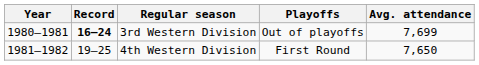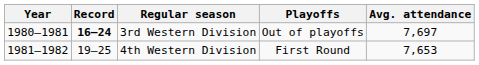3rd Western Division | Avg. attendance: 7,699 -> 7,697
4th Western Division | Avg. attendance: 7,650 -> 7,653
